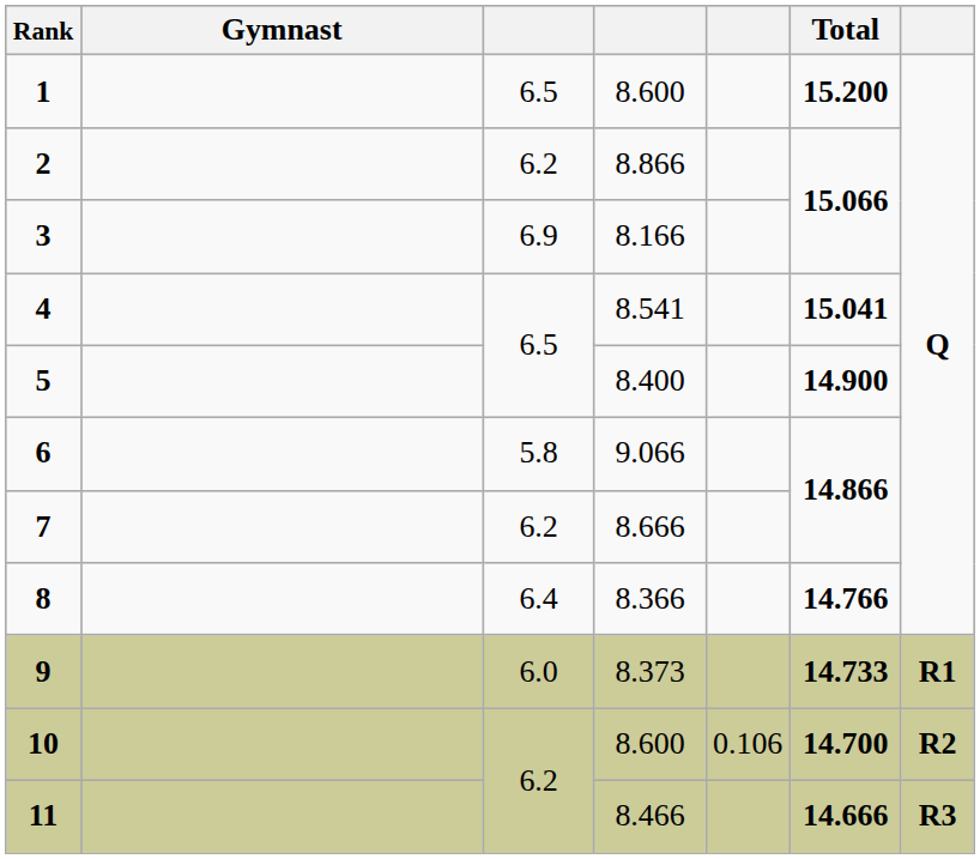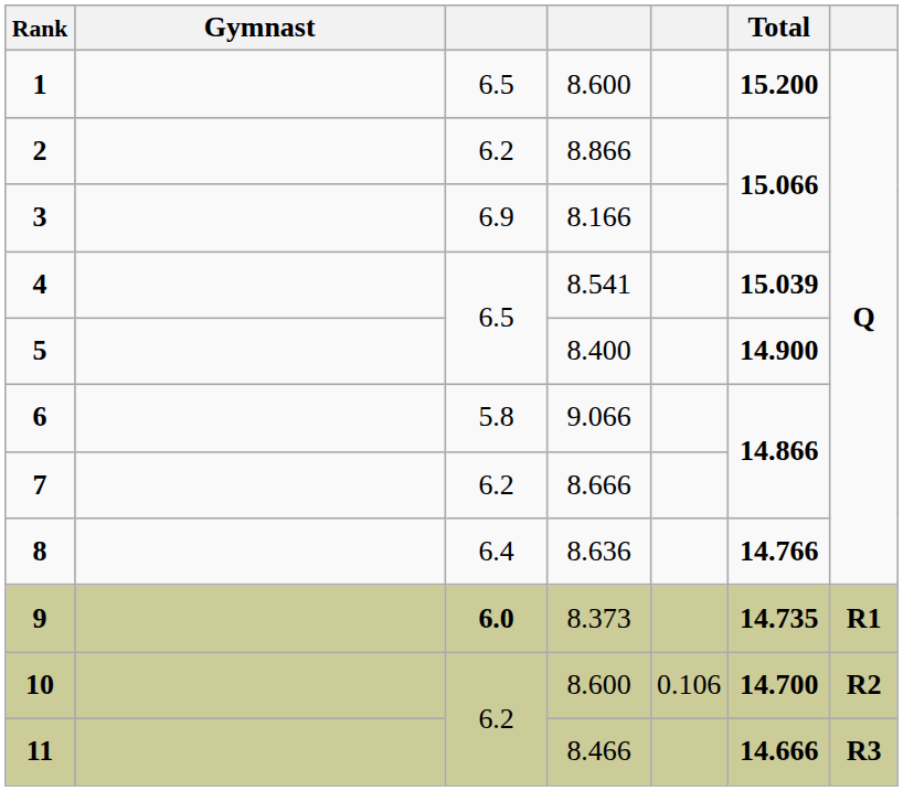4 | Total: 15.041 -> 15.039
8 | column 4: 8.366 -> 8.636
9 | column 3: normal -> bold
9 | Total: 14.733 -> 14.735
